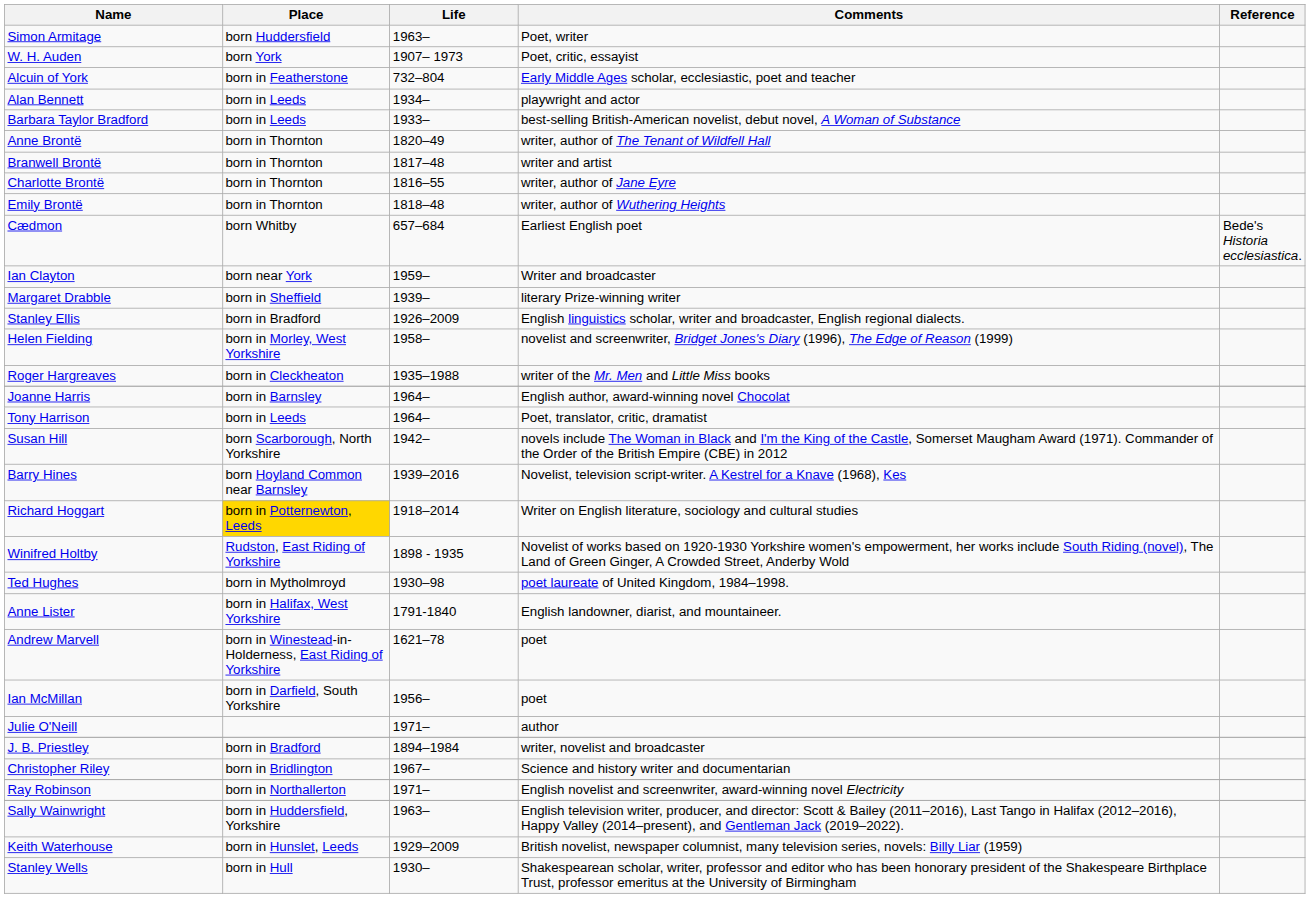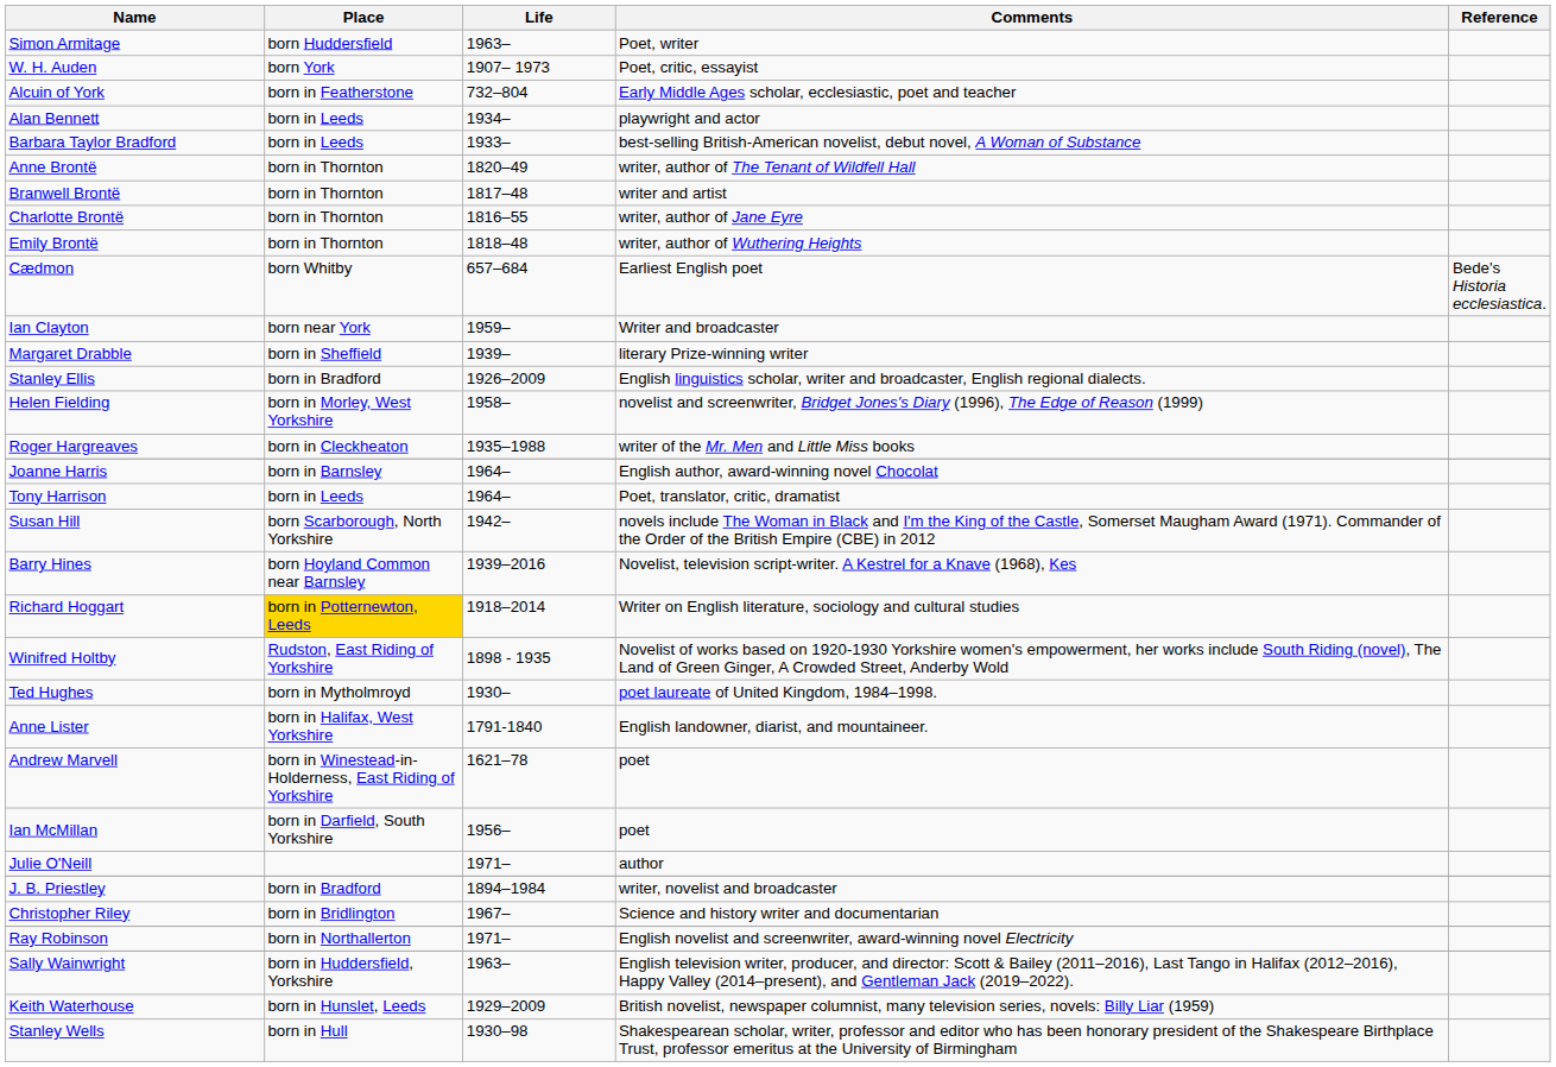Ted Hughes | Life: 1930–98 -> 1930–
Stanley Wells | Life: 1930– -> 1930–98
